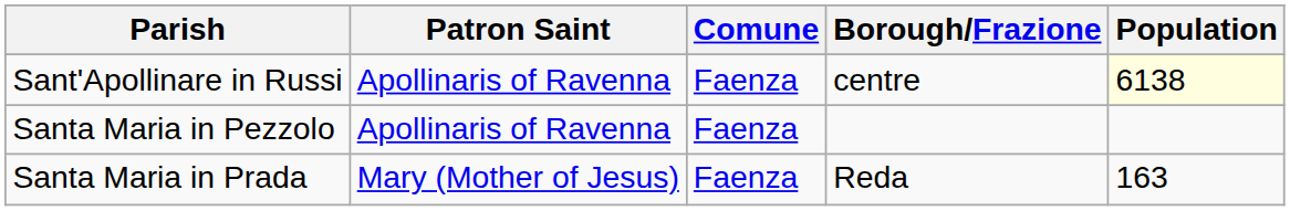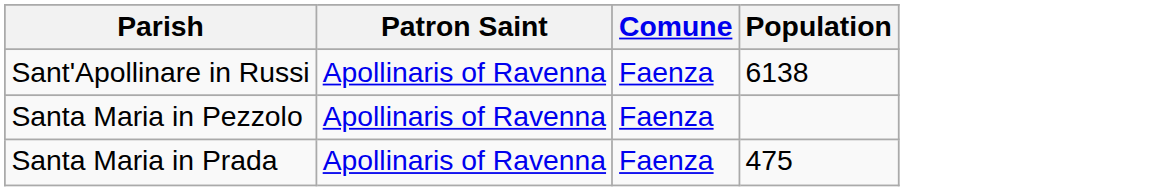- column: Borough/Frazione | centre | Reda
Sant'Apollinare in Russi | Population: lightyellow background -> no background
Santa Maria in Prada | Patron Saint: Mary (Mother of Jesus) -> Apollinaris of Ravenna
Santa Maria in Prada | Population: 163 -> 475
